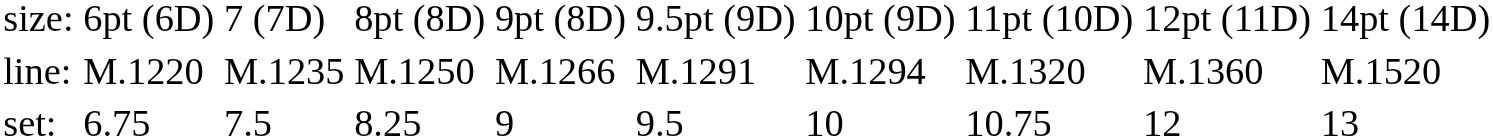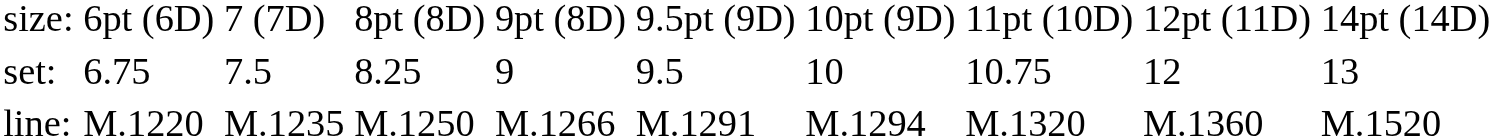rows swapped: set: <-> line:
